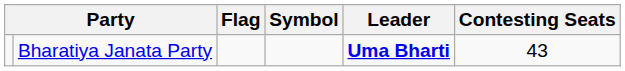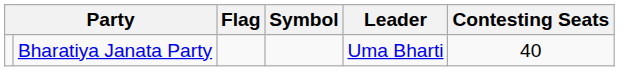Bharatiya Janata Party | Leader: bold -> normal
Bharatiya Janata Party | Contesting Seats: 43 -> 40
